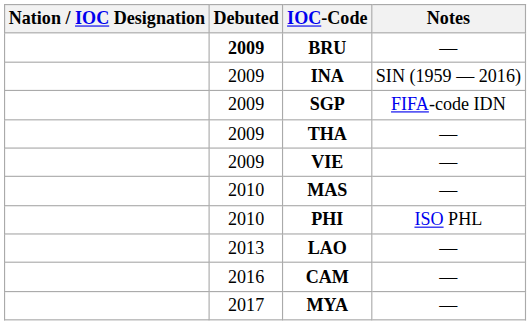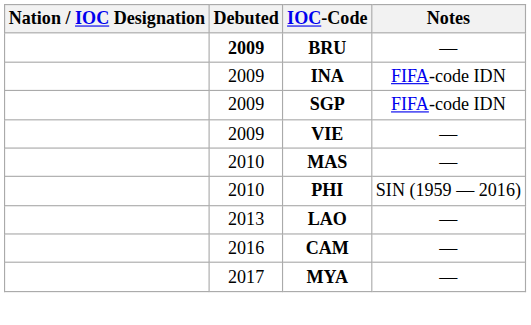INA | Notes: SIN (1959 — 2016) -> FIFA-code IDN
- row: 2009 | THA | —
PHI | Notes: ISO PHL -> SIN (1959 — 2016)
